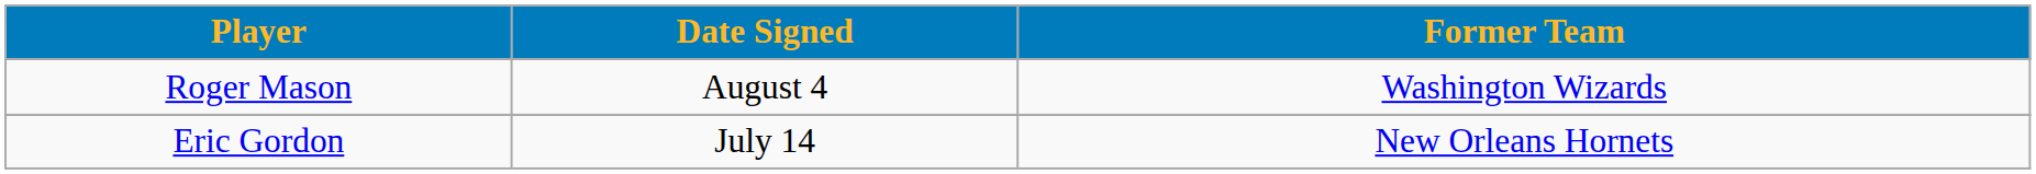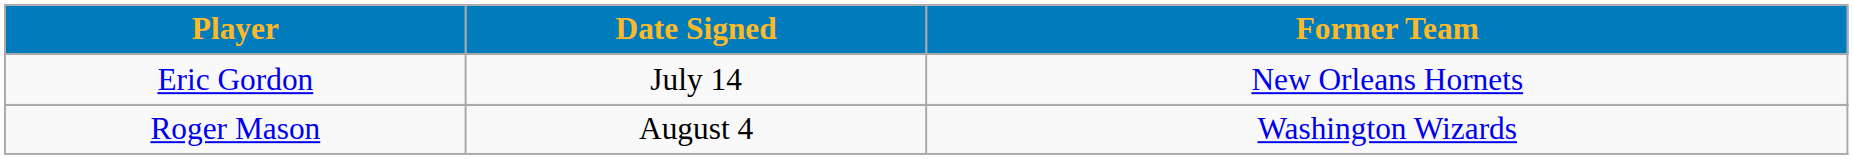rows swapped: Eric Gordon <-> Roger Mason
